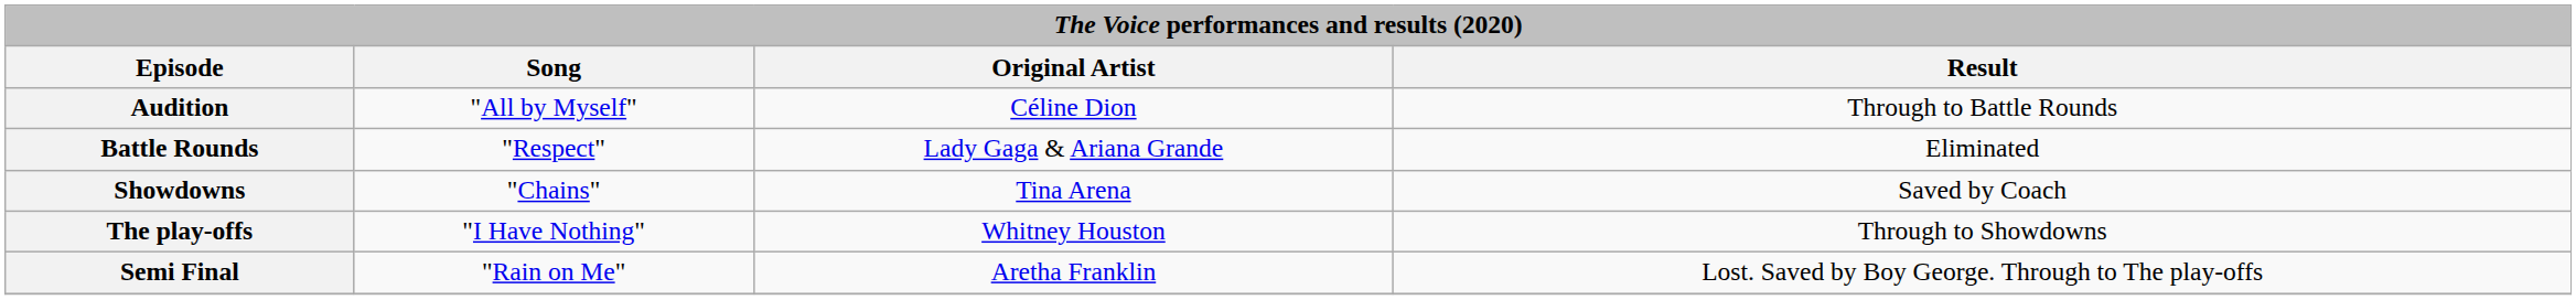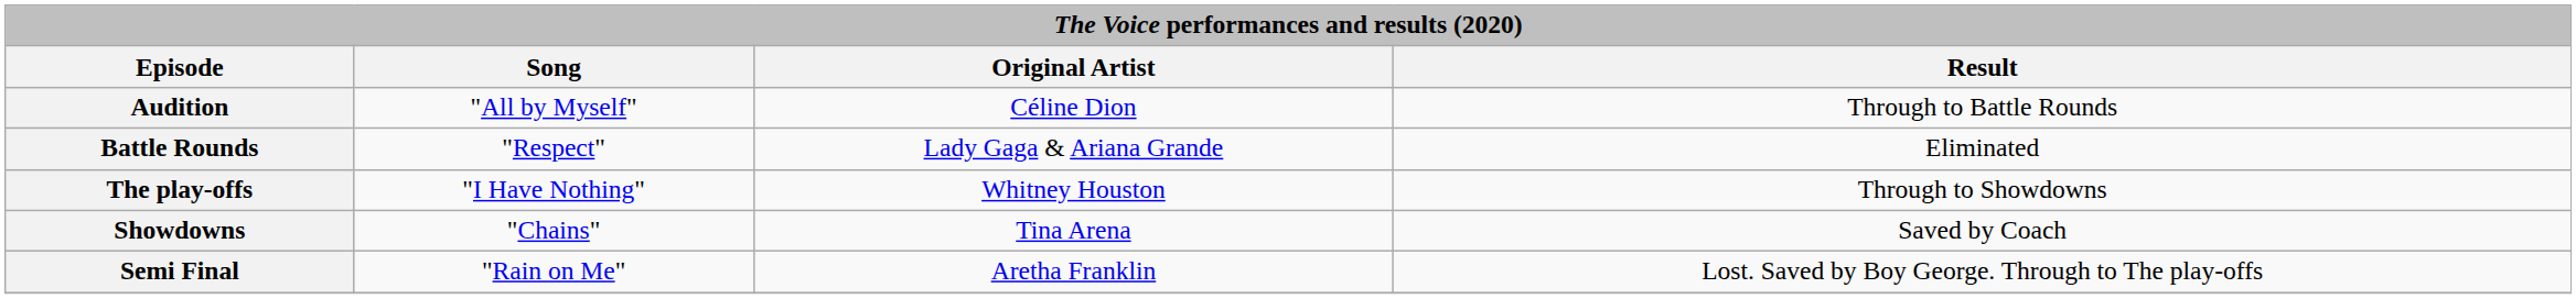rows swapped: The play-offs <-> Showdowns
